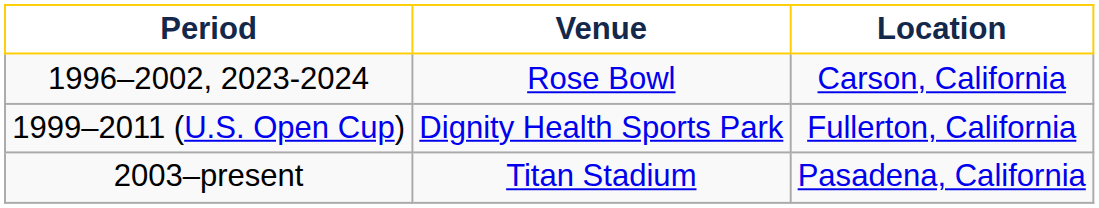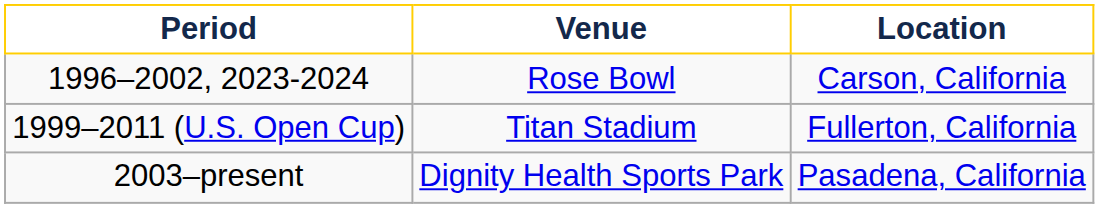1999–2011 (U.S. Open Cup) | Venue: Dignity Health Sports Park -> Titan Stadium
2003–present | Venue: Titan Stadium -> Dignity Health Sports Park
